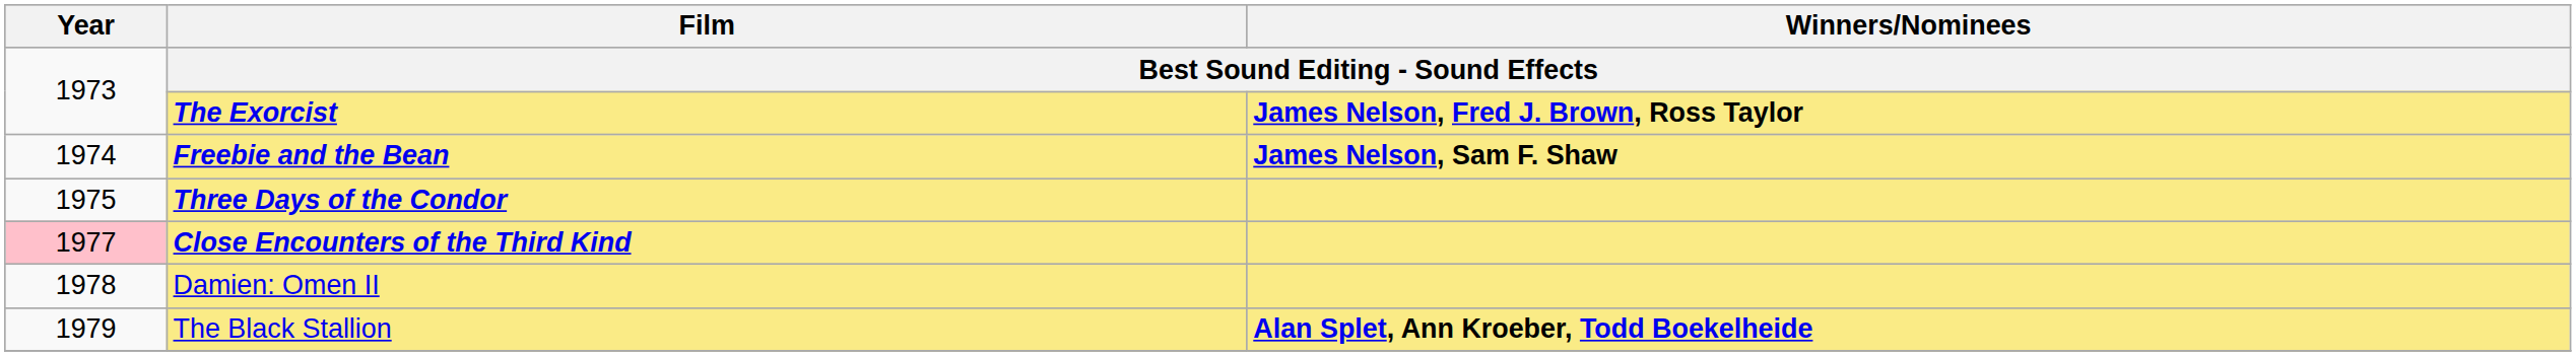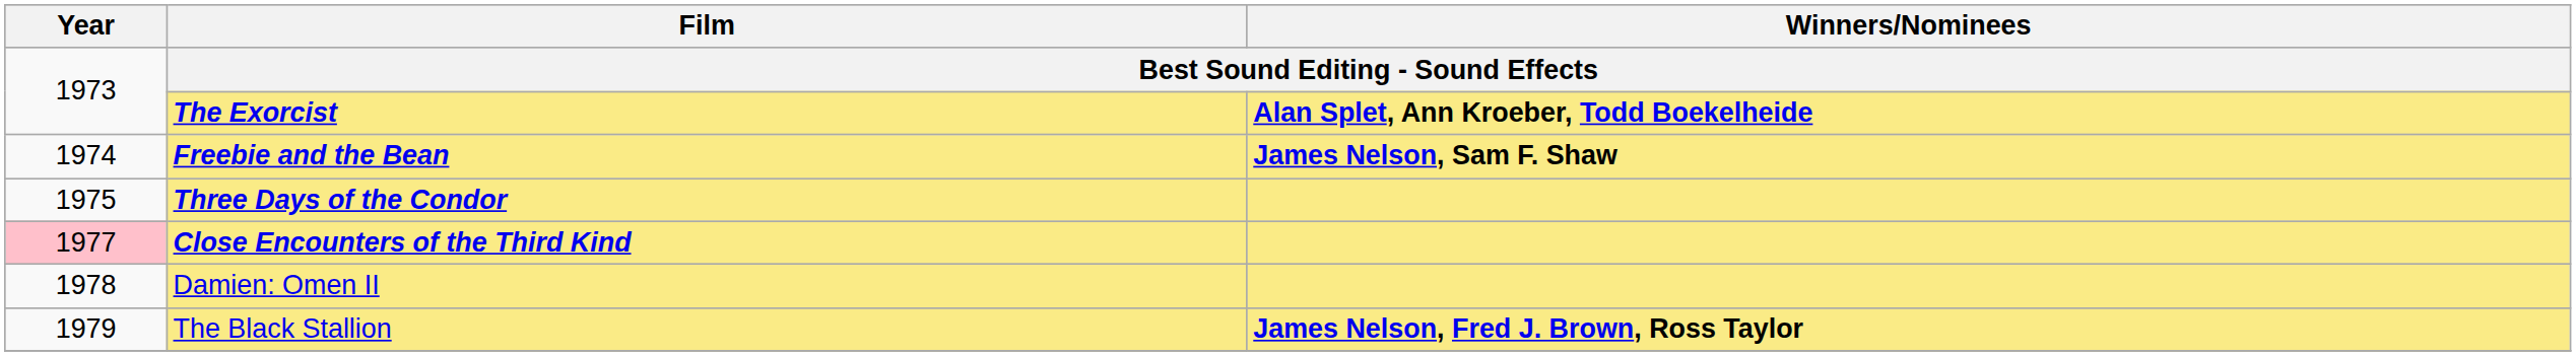The Exorcist | Winners/Nominees: James Nelson, Fred J. Brown, Ross Taylor -> Alan Splet, Ann Kroeber, Todd Boekelheide
The Black Stallion | Winners/Nominees: Alan Splet, Ann Kroeber, Todd Boekelheide -> James Nelson, Fred J. Brown, Ross Taylor
